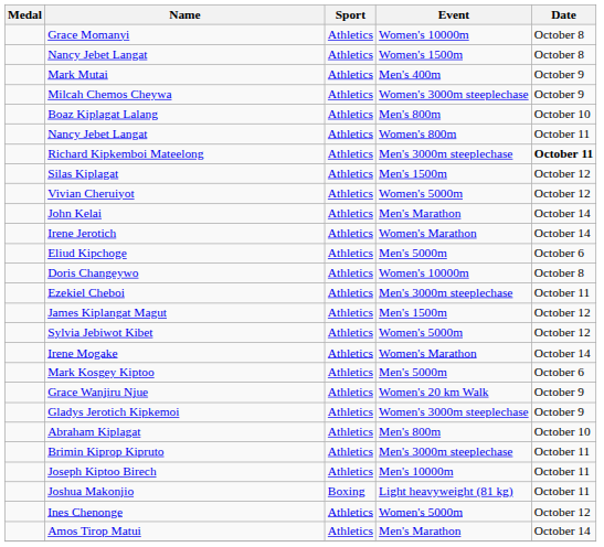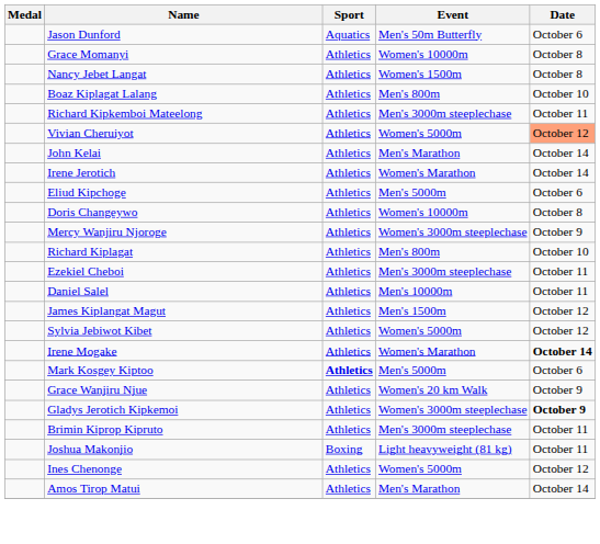+ row: Jason Dunford | Aquatics | Men's 50m Butterfly | October 6
- row: Mark Mutai | Athletics | Men's 400m | October 9
- row: Milcah Chemos Cheywa | Athletics | Women's 3000m steeplechase | October 9
- row: Nancy Jebet Langat | Athletics | Women's 800m | October 11
Richard Kipkemboi Mateelong | Date: bold -> normal
- row: Silas Kiplagat | Athletics | Men's 1500m | October 12
Vivian Cheruiyot | Date: no background -> lightsalmon background
+ row: Mercy Wanjiru Njoroge | Athletics | Women's 3000m steeplechase | October 9
+ row: Richard Kiplagat | Athletics | Men's 800m | October 10
+ row: Daniel Salel | Athletics | Men's 10000m | October 11
Irene Mogake | Date: normal -> bold
Mark Kosgey Kiptoo | Sport: normal -> bold
Gladys Jerotich Kipkemoi | Date: normal -> bold
- row: Abraham Kiplagat | Athletics | Men's 800m | October 10
- row: Joseph Kiptoo Birech | Athletics | Men's 10000m | October 11
